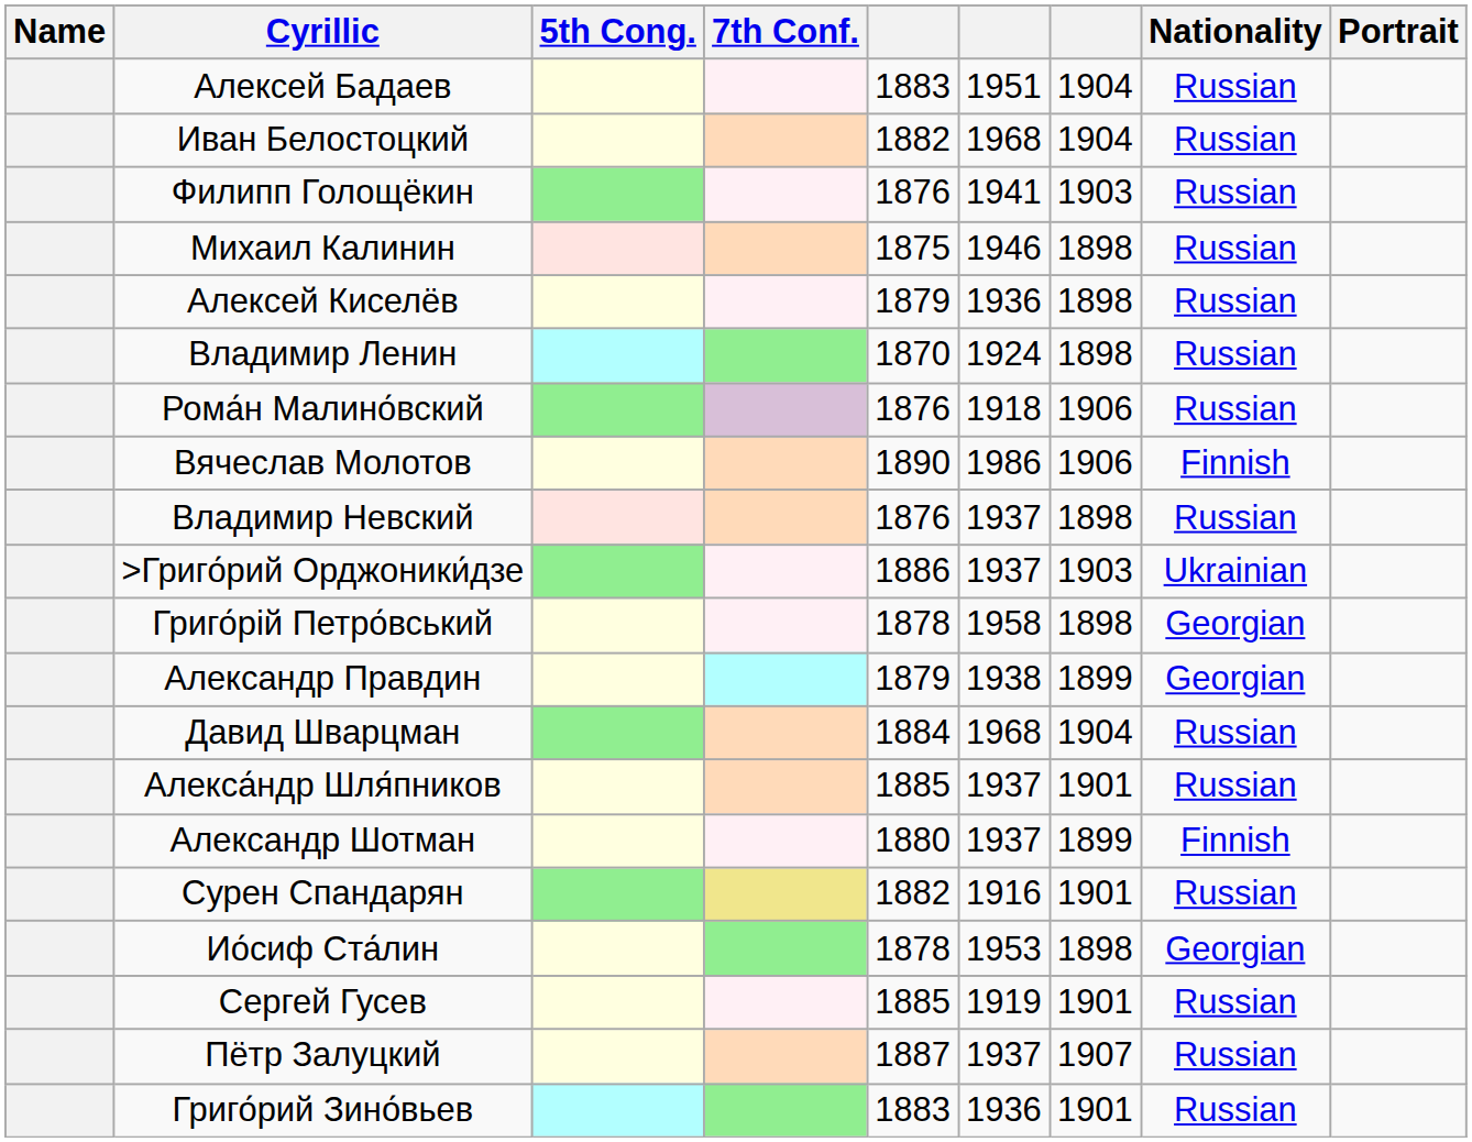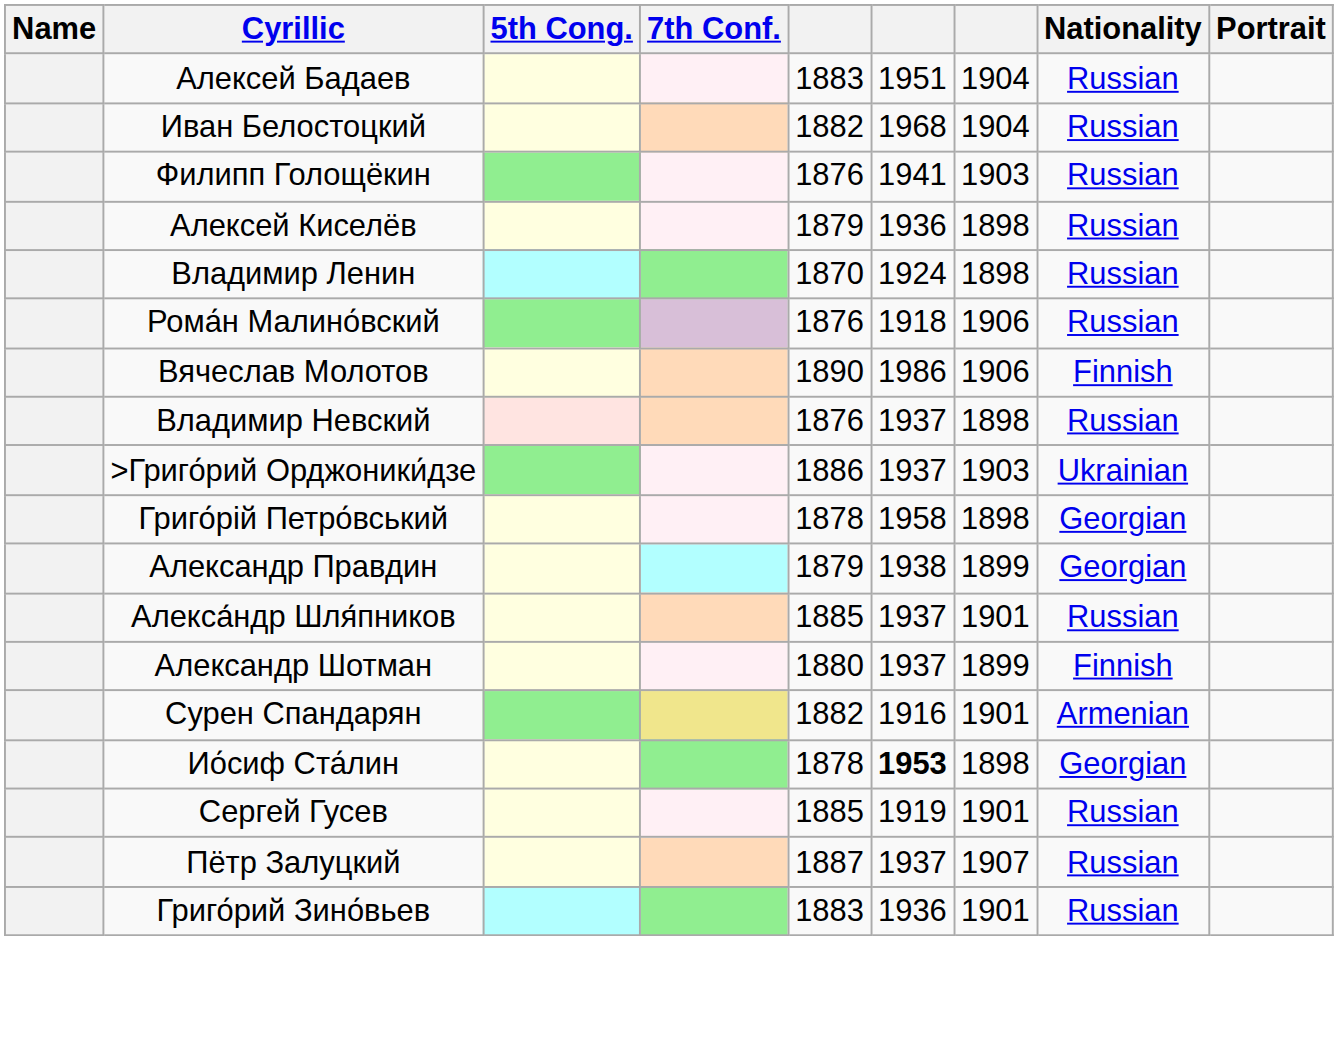- row: Михаил Калинин | 1875 | 1946 | 1898 | Russian
- row: Давид Шварцман | 1884 | 1968 | 1904 | Russian
Сурен Спандарян | Nationality: Russian -> Armenian
Ио́сиф Ста́лин | column 6: normal -> bold
